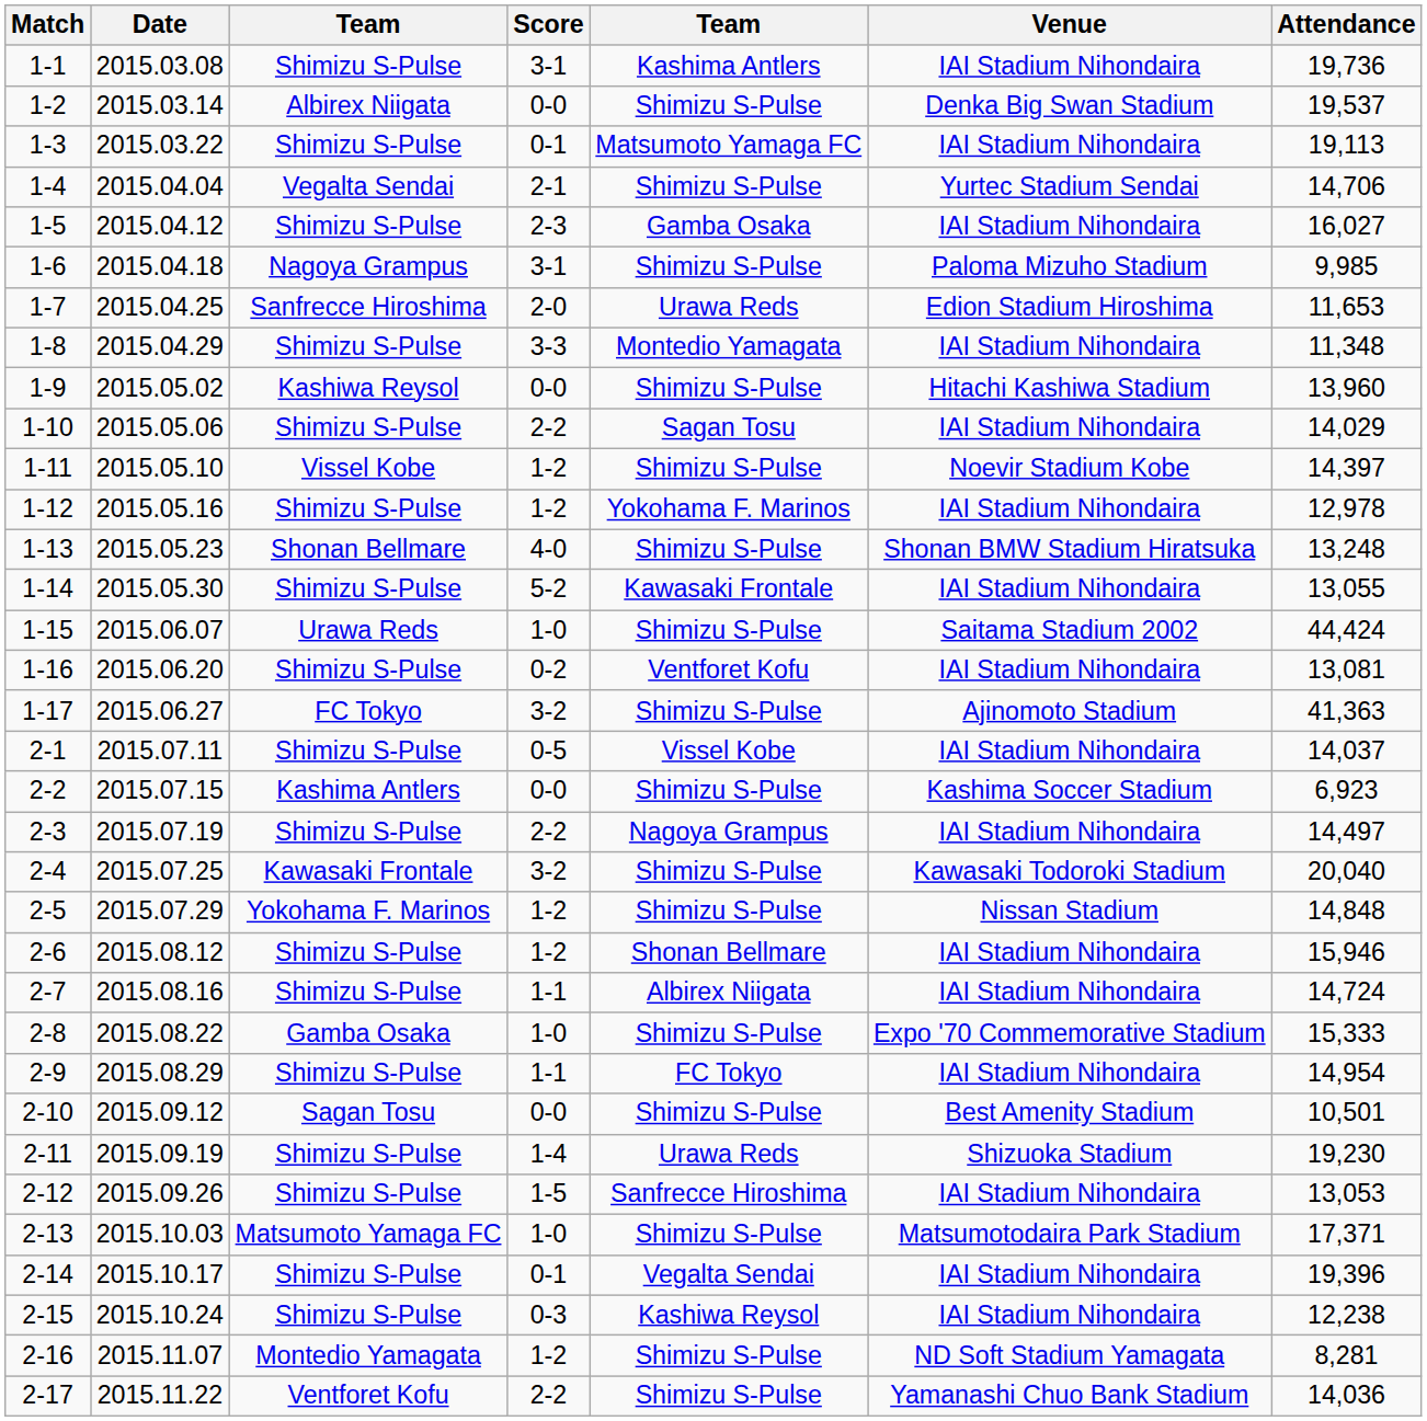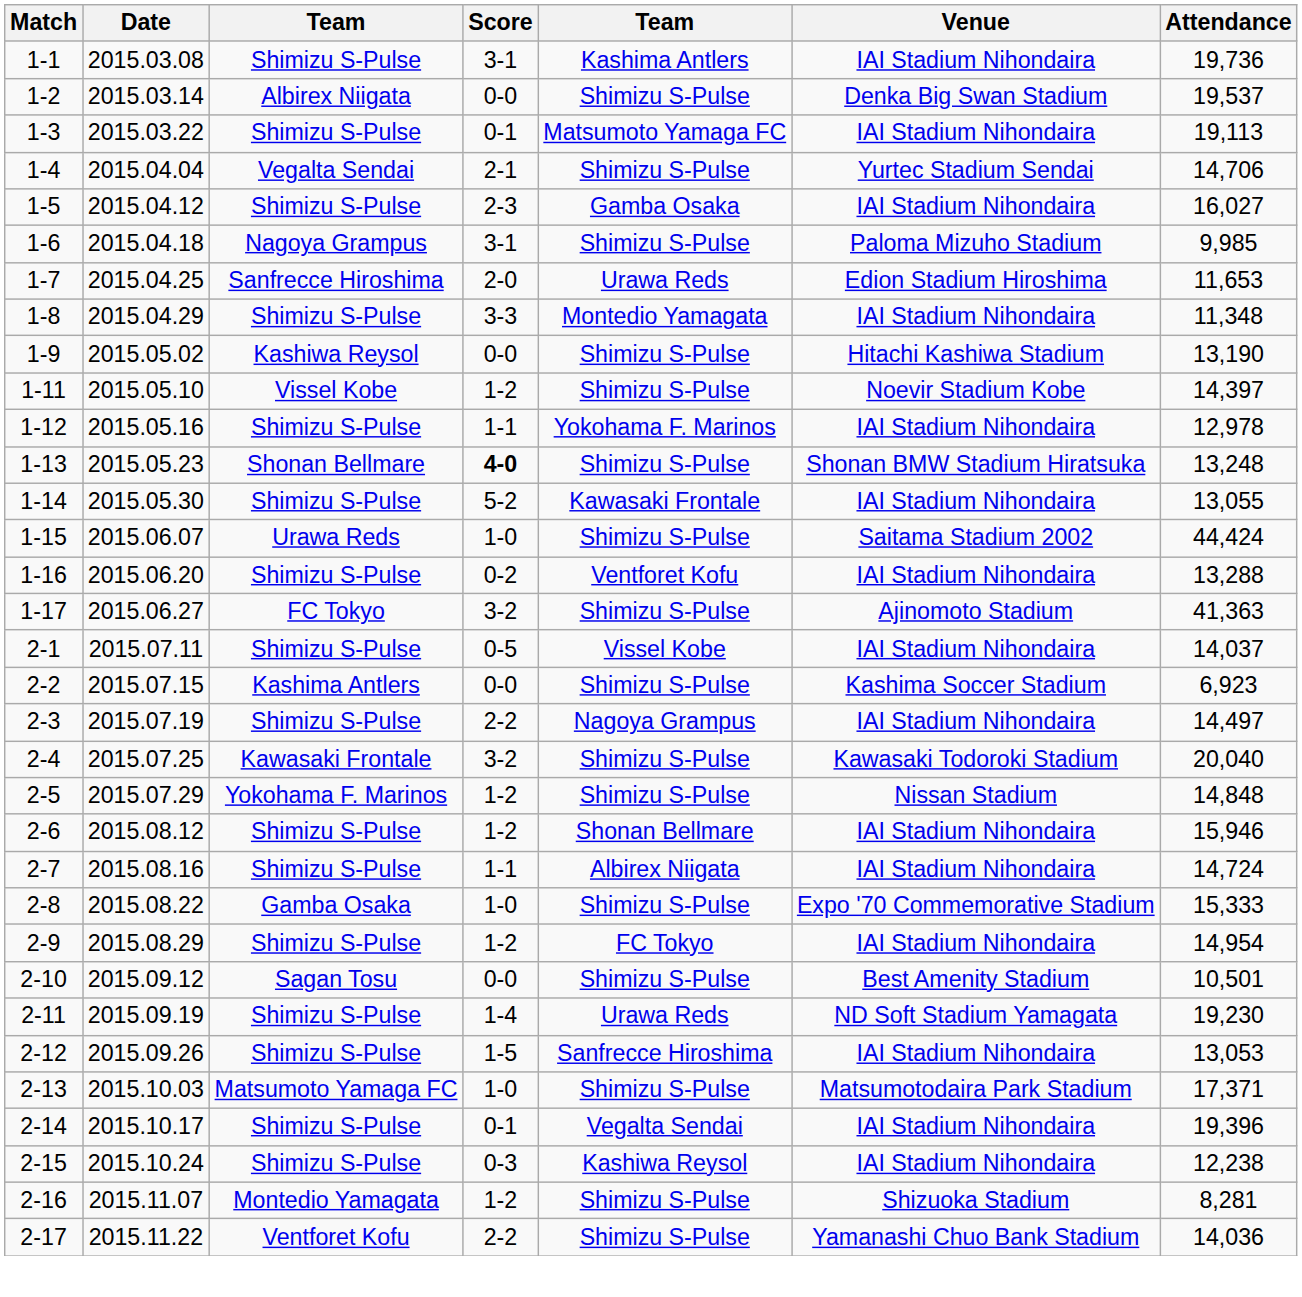1-9 | Attendance: 13,960 -> 13,190
- row: 1-10 | 2015.05.06 | Shimizu S-Pulse | 2-2 | Sagan Tosu | IAI Stadium Nihondaira | 14,029
1-12 | Score: 1-2 -> 1-1
1-13 | Score: normal -> bold
1-16 | Attendance: 13,081 -> 13,288
2-9 | Score: 1-1 -> 1-2
2-11 | Venue: Shizuoka Stadium -> ND Soft Stadium Yamagata
2-16 | Venue: ND Soft Stadium Yamagata -> Shizuoka Stadium
